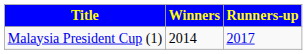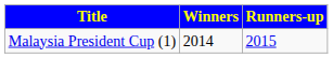Malaysia President Cup (1) | Runners-up: 2017 -> 2015
